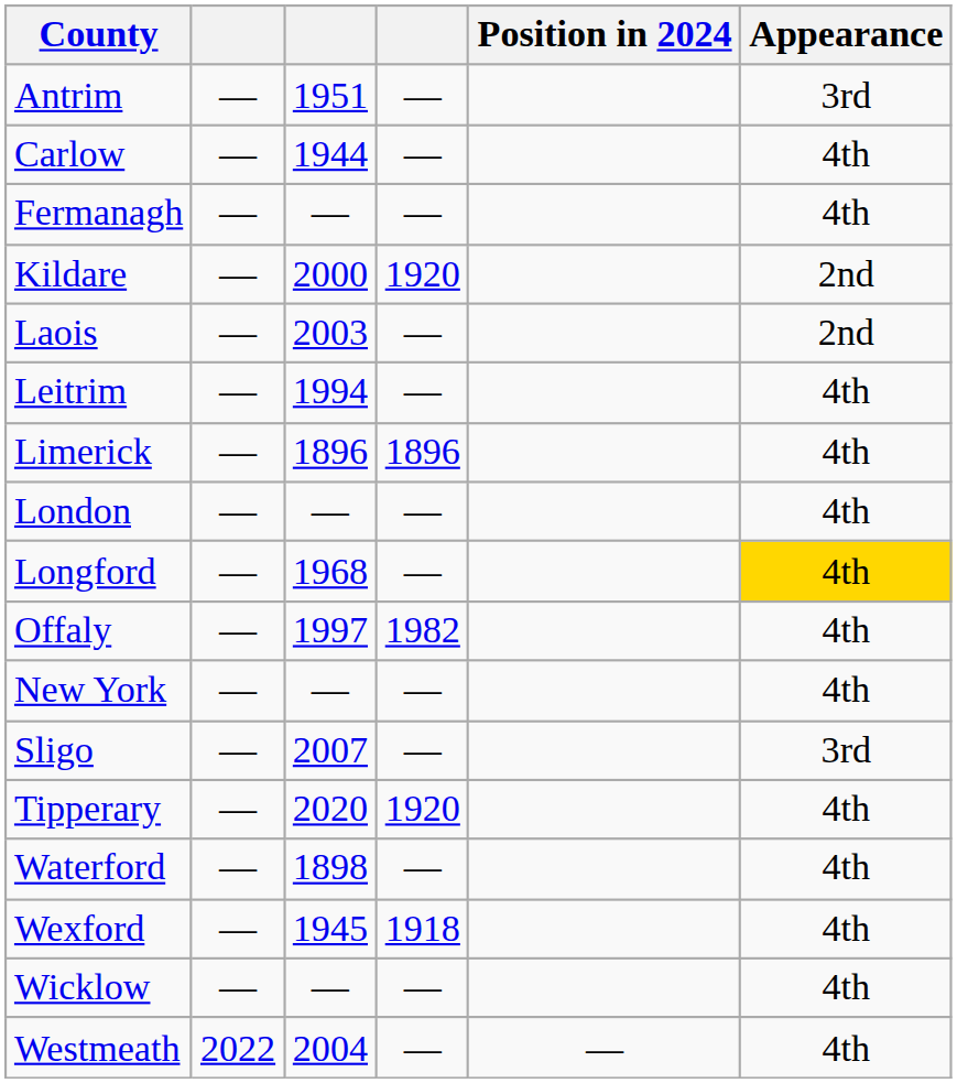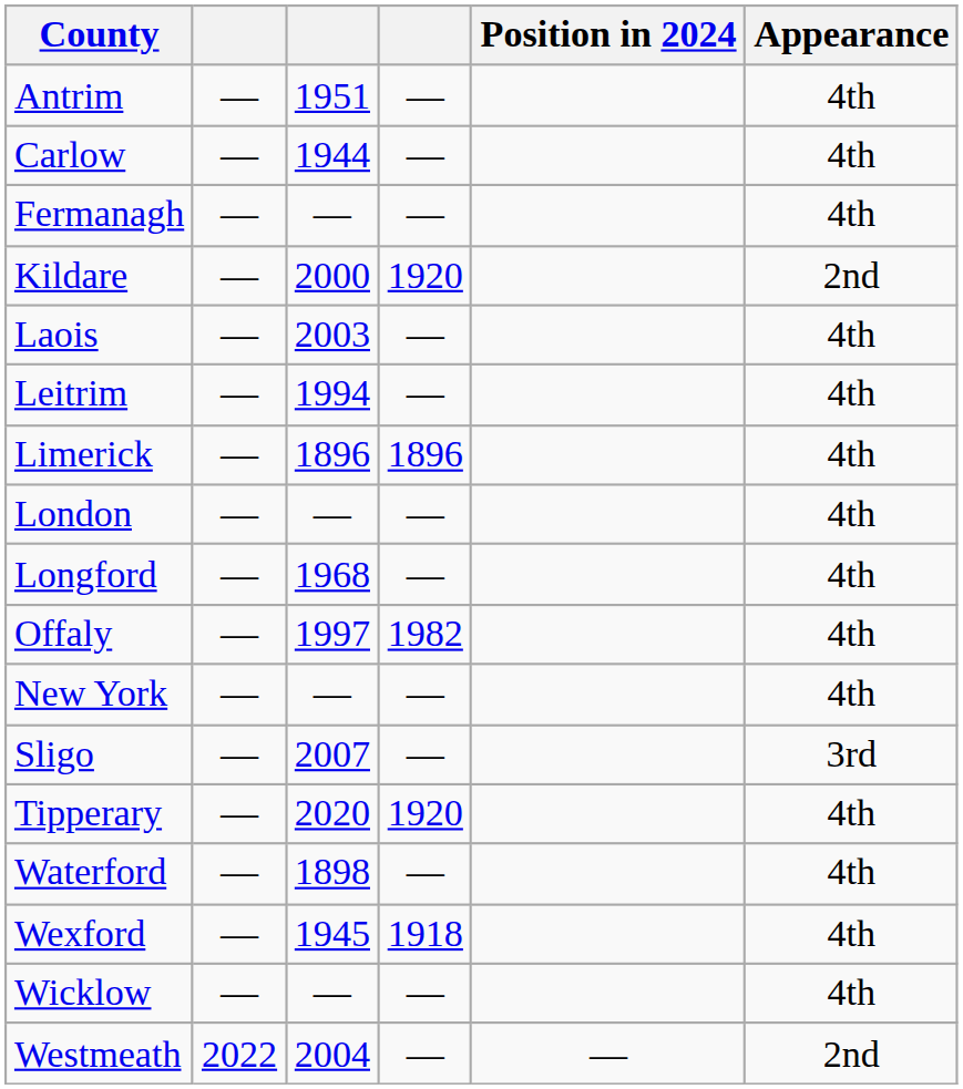Antrim | Appearance: 3rd -> 4th
Laois | Appearance: 2nd -> 4th
Longford | Appearance: gold background -> no background
Westmeath | Appearance: 4th -> 2nd
